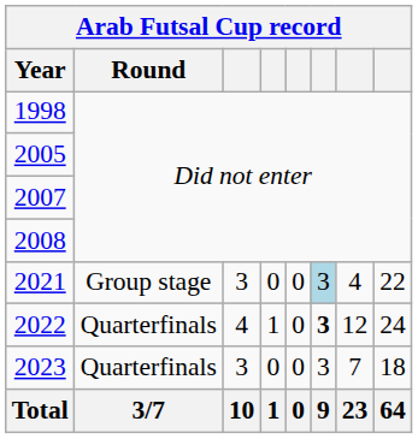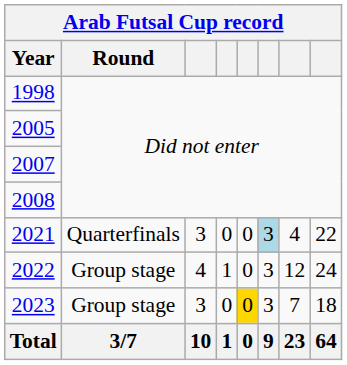2021 | Round: Group stage -> Quarterfinals
2022 | Round: Quarterfinals -> Group stage
2022 | column 6: bold -> normal
2023 | Round: Quarterfinals -> Group stage
2023 | column 5: no background -> gold background
